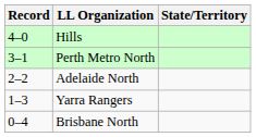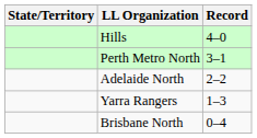columns swapped: State/Territory <-> Record
